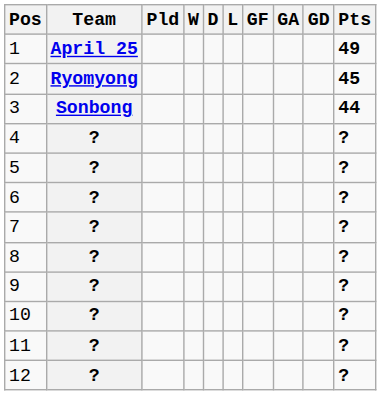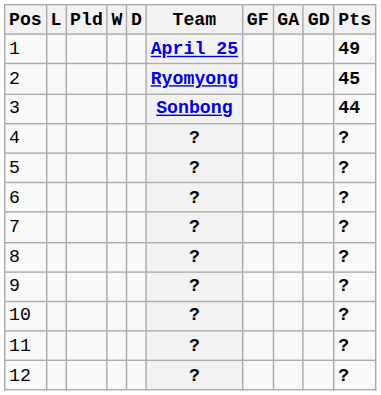columns swapped: Team <-> L
